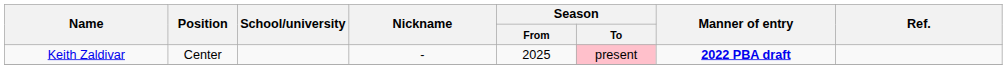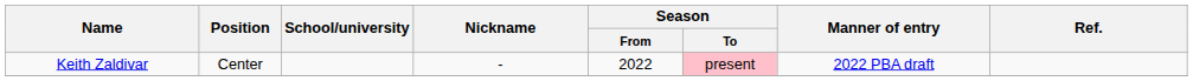Keith Zaldivar | Season / From: 2025 -> 2022
Keith Zaldivar | Manner of entry: bold -> normal
